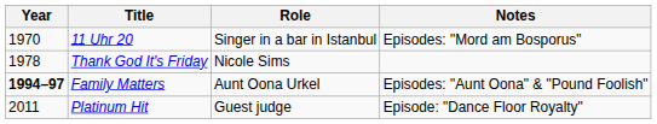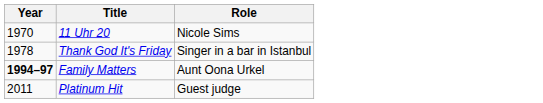- column: Notes | Episodes: "Mord am Bosporus" | Episodes: "Aunt Oona" & "Pound Foolish" | Episode: "Dance Floor Royalty"
11 Uhr 20 | Role: Singer in a bar in Istanbul -> Nicole Sims
Thank God It's Friday | Role: Nicole Sims -> Singer in a bar in Istanbul
